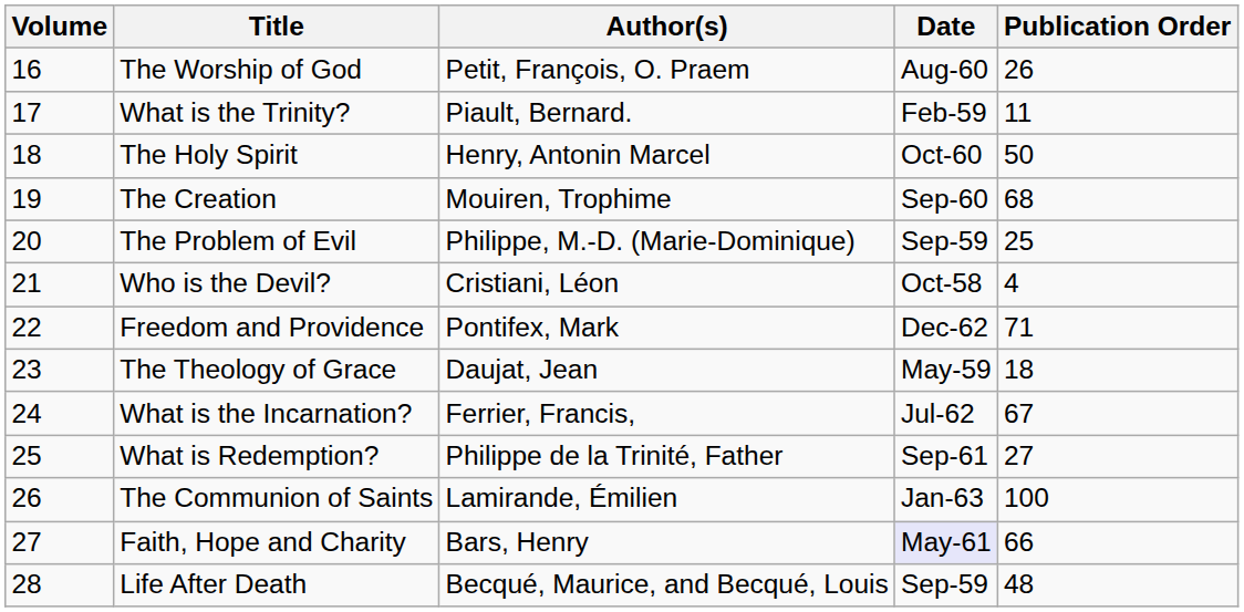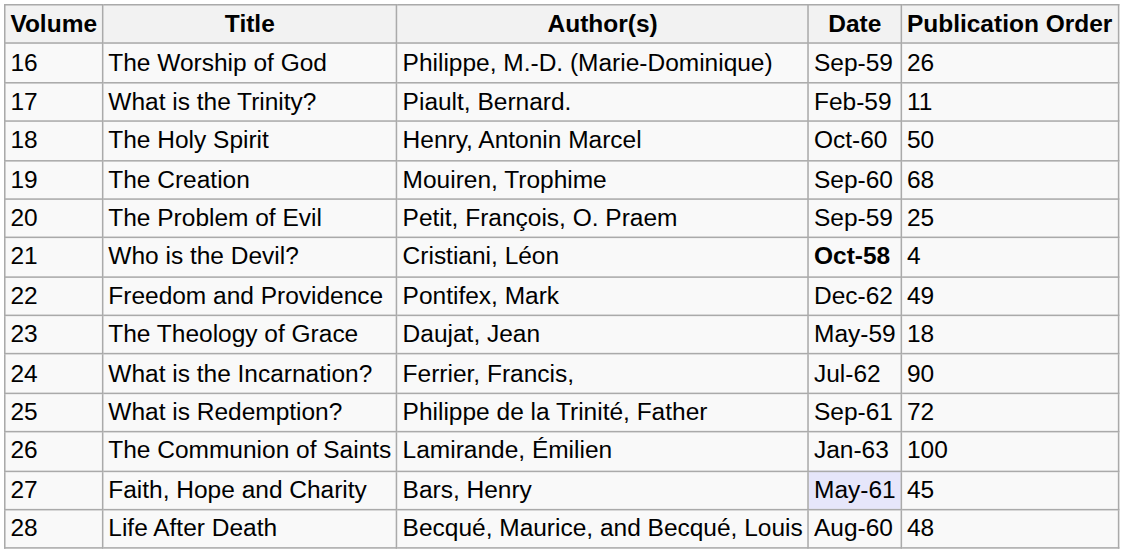The Worship of God | Author(s): Petit, François, O. Praem -> Philippe, M.-D. (Marie-Dominique)
The Worship of God | Date: Aug-60 -> Sep-59
The Problem of Evil | Author(s): Philippe, M.-D. (Marie-Dominique) -> Petit, François, O. Praem
Who is the Devil? | Date: normal -> bold
Freedom and Providence | Publication Order: 71 -> 49
What is the Incarnation? | Publication Order: 67 -> 90
What is Redemption? | Publication Order: 27 -> 72
Faith, Hope and Charity | Publication Order: 66 -> 45
Life After Death | Date: Sep-59 -> Aug-60
